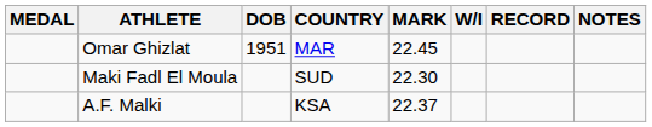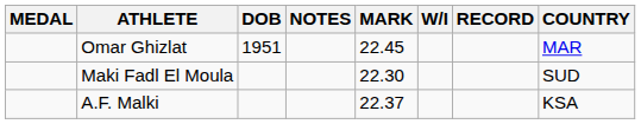columns swapped: COUNTRY <-> NOTES
